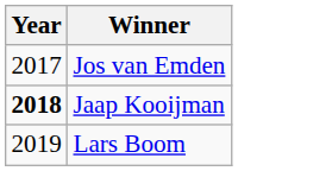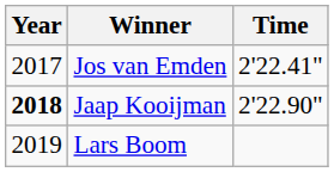+ column: Time | 2'22.41" | 2'22.90"
